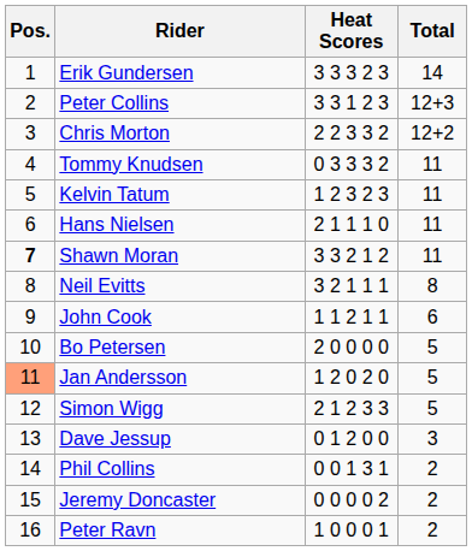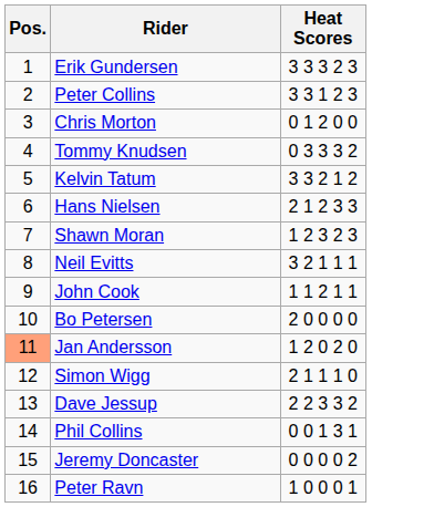- column: Total | 14 | 12+3 | 12+2 | 11 | 11 | 11 | 11 | 8 | 6 | 5 | 5 | 5 | 3 | 2 | 2 | 2
Chris Morton | Heat Scores: 2 2 3 3 2 -> 0 1 2 0 0
Kelvin Tatum | Heat Scores: 1 2 3 2 3 -> 3 3 2 1 2
Hans Nielsen | Heat Scores: 2 1 1 1 0 -> 2 1 2 3 3
Shawn Moran | Pos.: bold -> normal
Shawn Moran | Heat Scores: 3 3 2 1 2 -> 1 2 3 2 3
Simon Wigg | Heat Scores: 2 1 2 3 3 -> 2 1 1 1 0
Dave Jessup | Heat Scores: 0 1 2 0 0 -> 2 2 3 3 2
